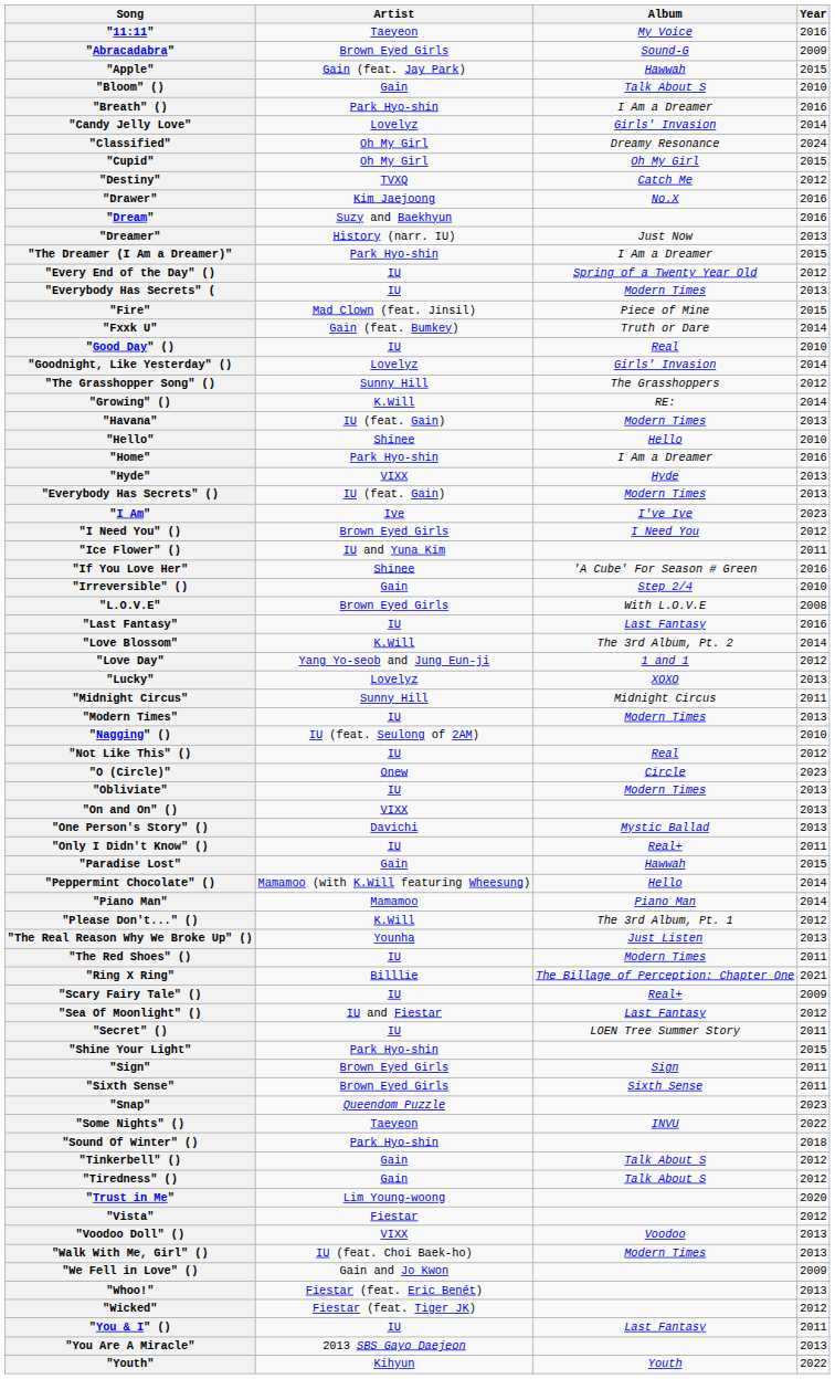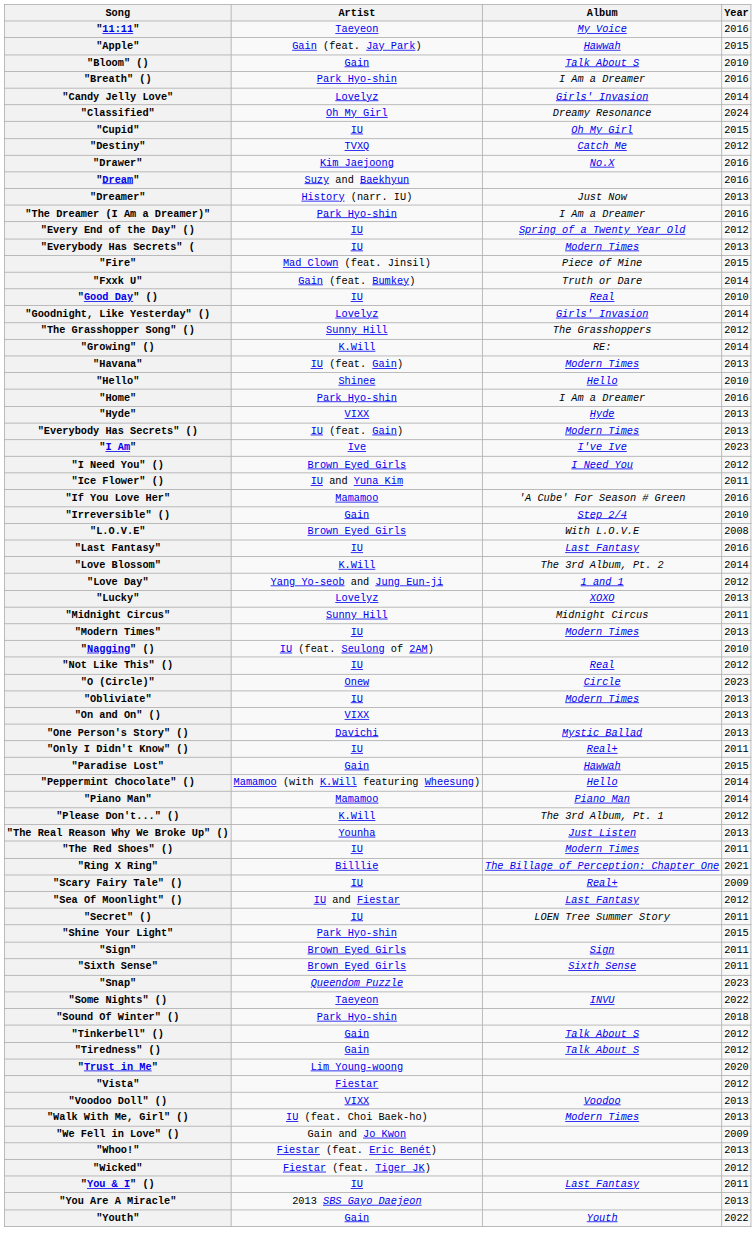- row: "Abracadabra" | Brown Eyed Girls | Sound-G | 2009
"Cupid" | Artist: Oh My Girl -> IU
"The Dreamer (I Am a Dreamer)" | Year: 2015 -> 2016
"If You Love Her" | Artist: Shinee -> Mamamoo
"Youth" | Artist: Kihyun -> Gain
